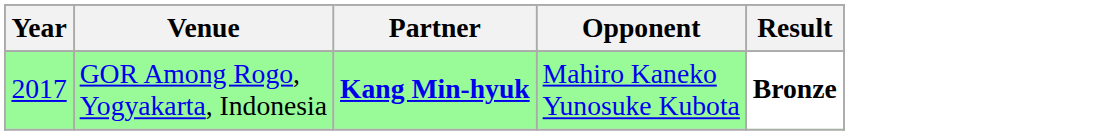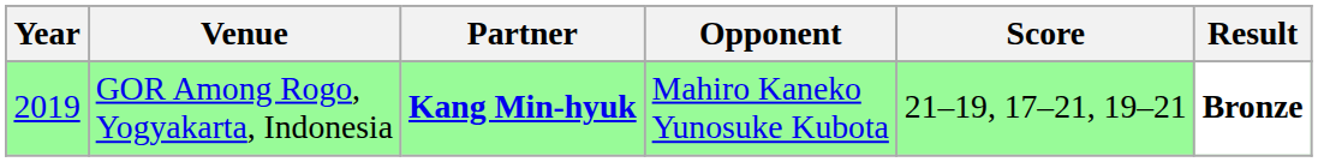+ column: Score | 21–19, 17–21, 19–21
GOR Among Rogo, Yogyakarta, Indonesia | Year: 2017 -> 2019
